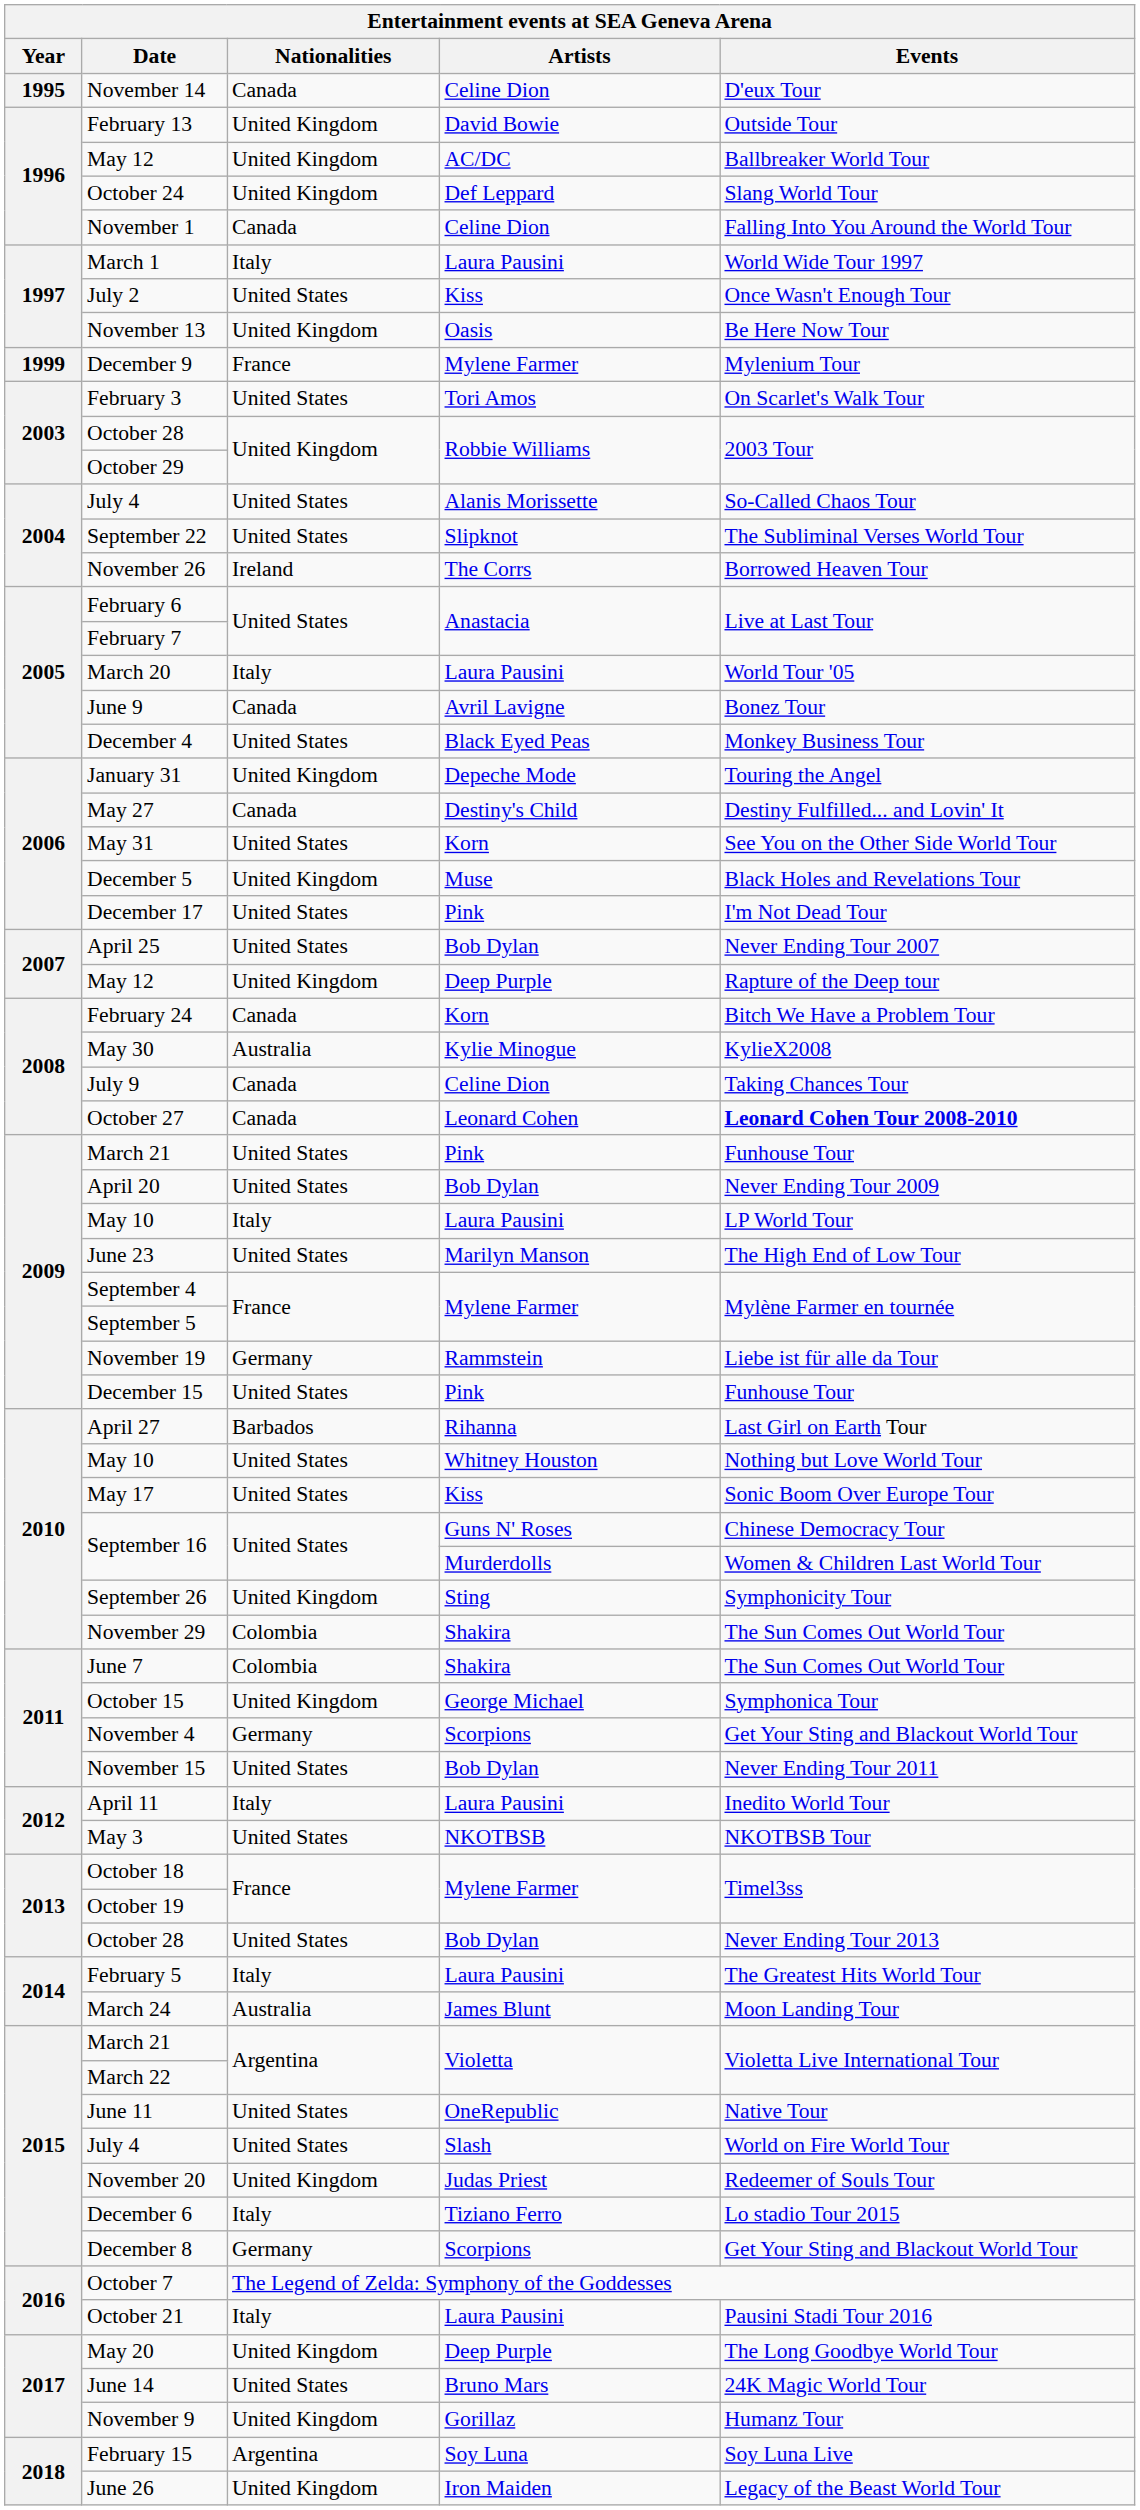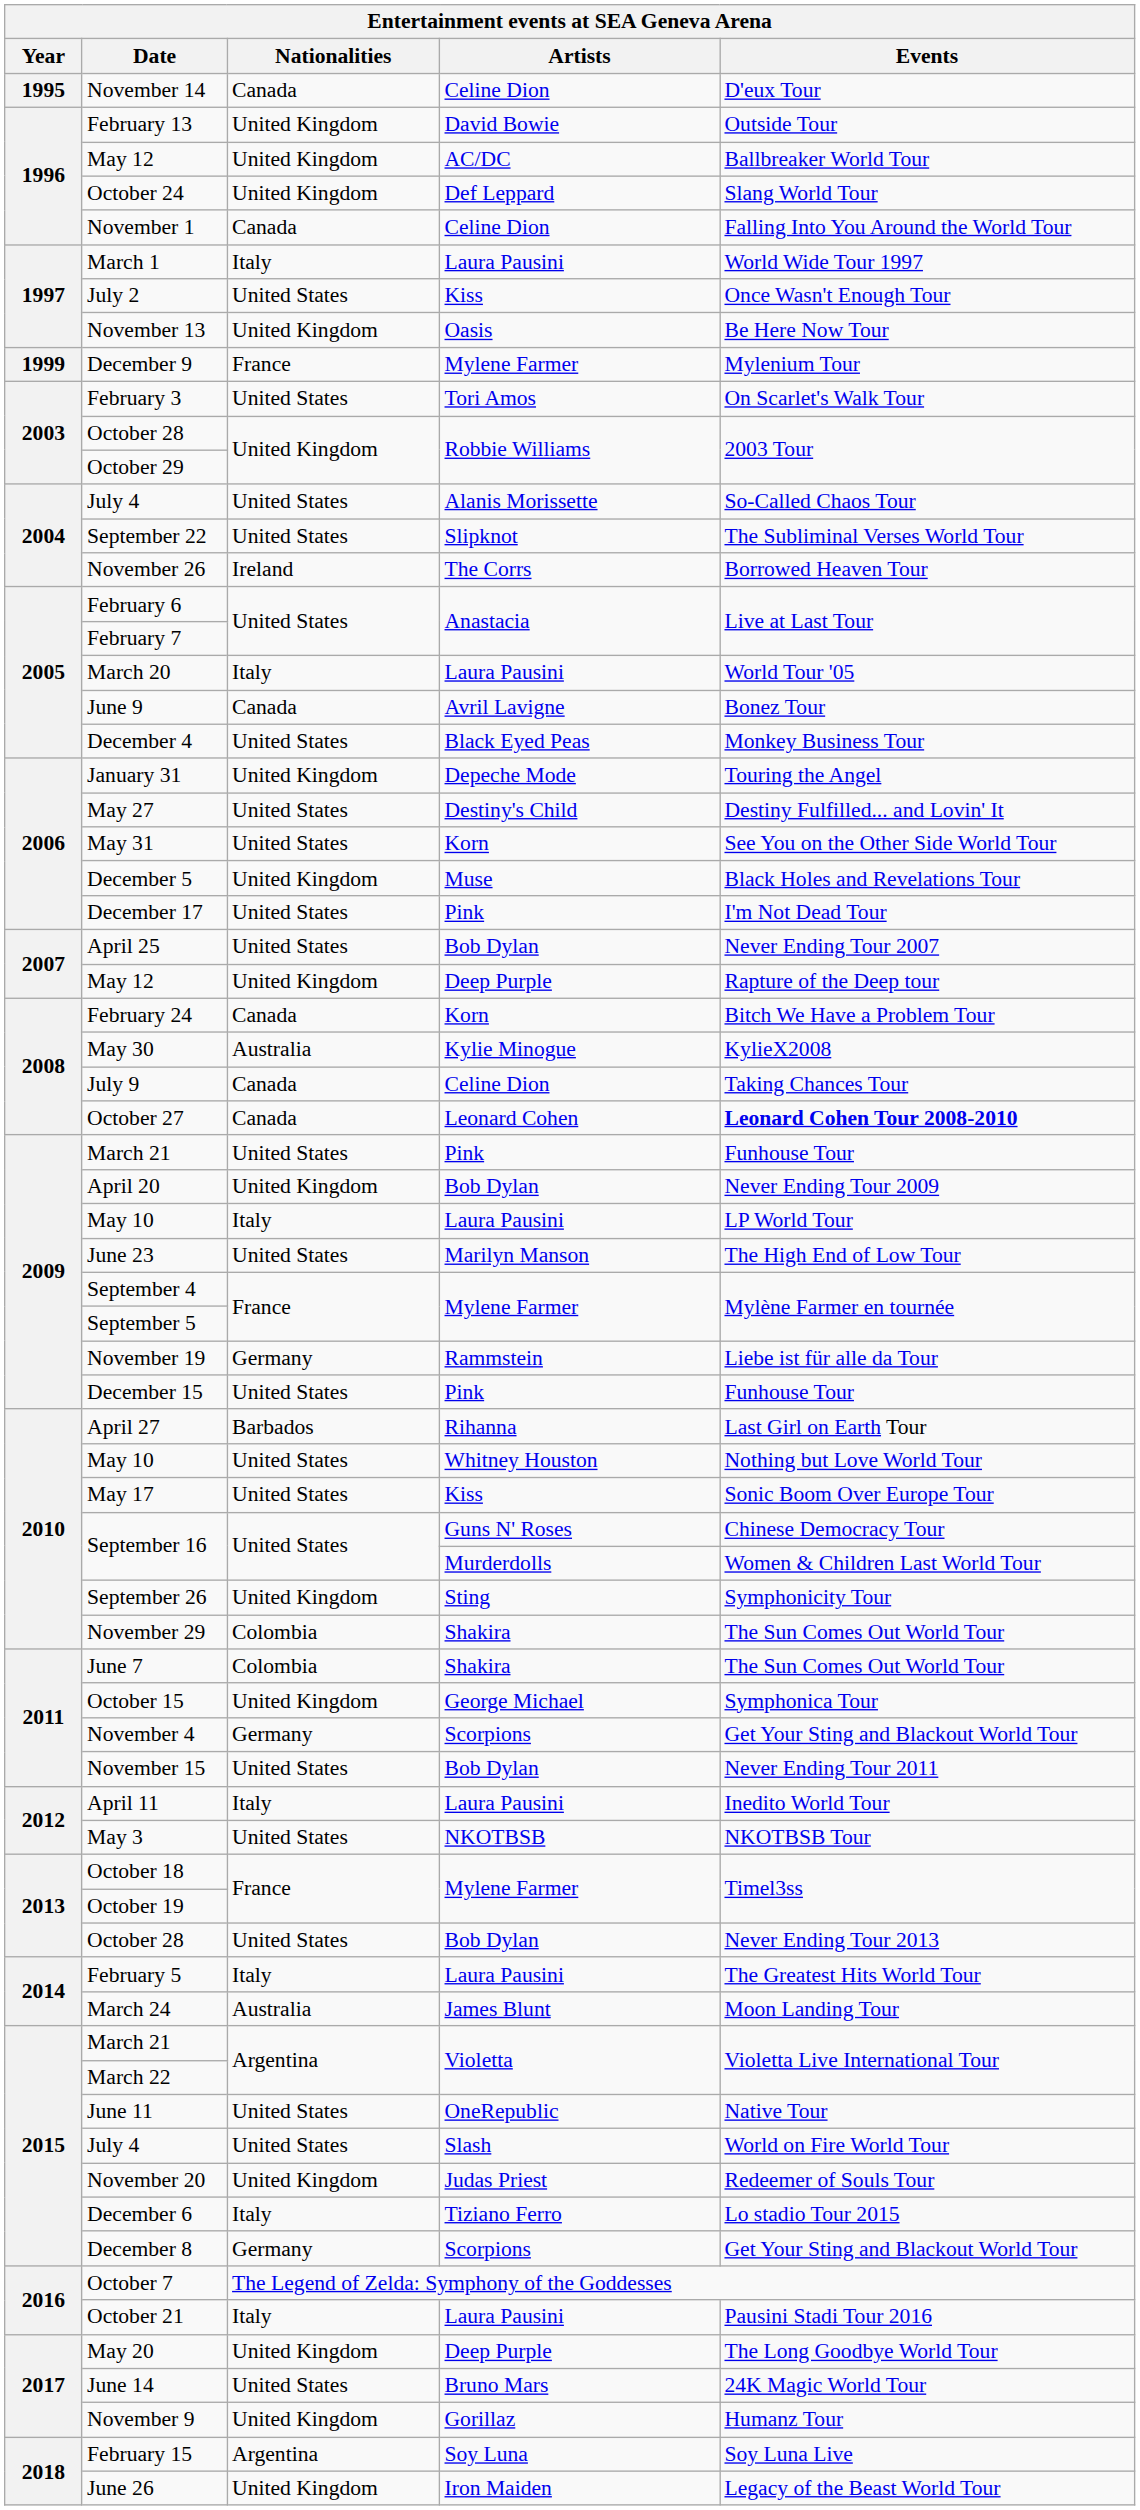May 27 | Nationalities: Canada -> United States
April 20 | Nationalities: United States -> United Kingdom
